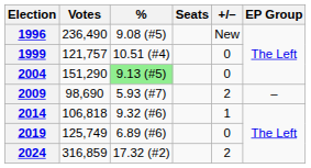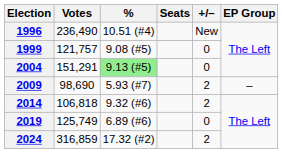1996 | %: 9.08 (#5) -> 10.51 (#4)
1999 | %: 10.51 (#4) -> 9.08 (#5)
2004 | Votes: 151,290 -> 151,291
2014 | +/–: 1 -> 2
